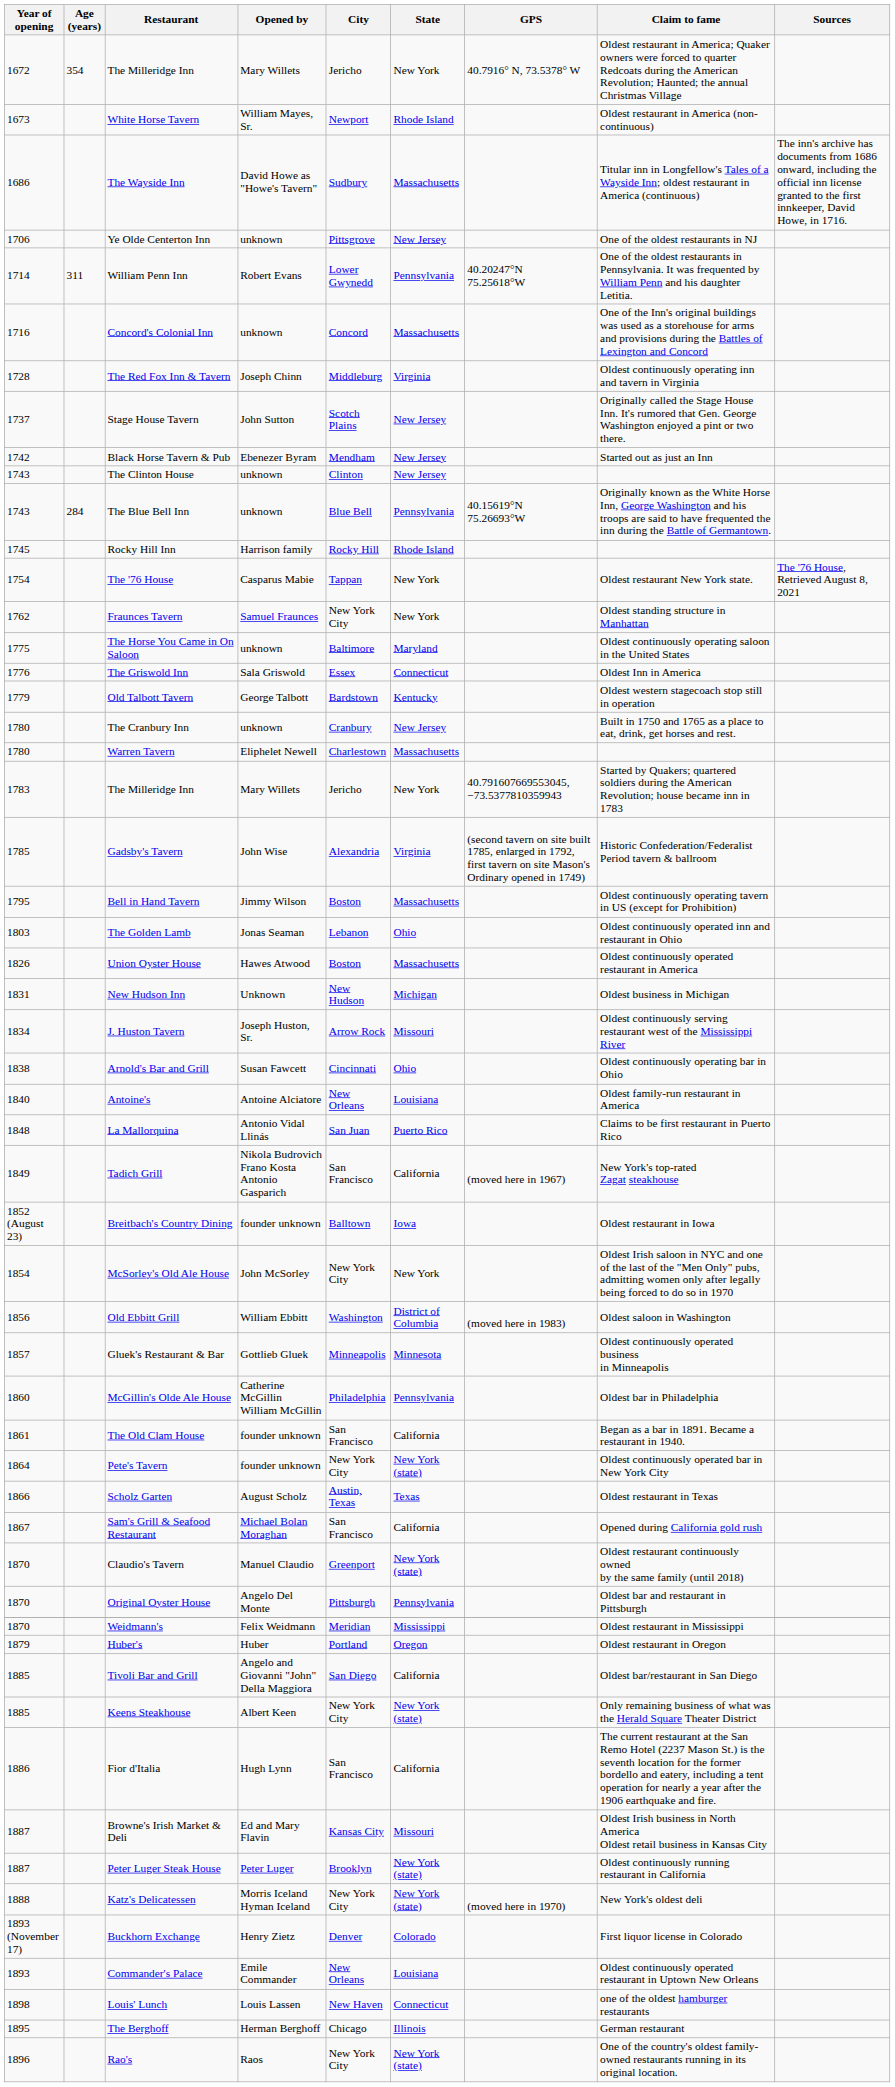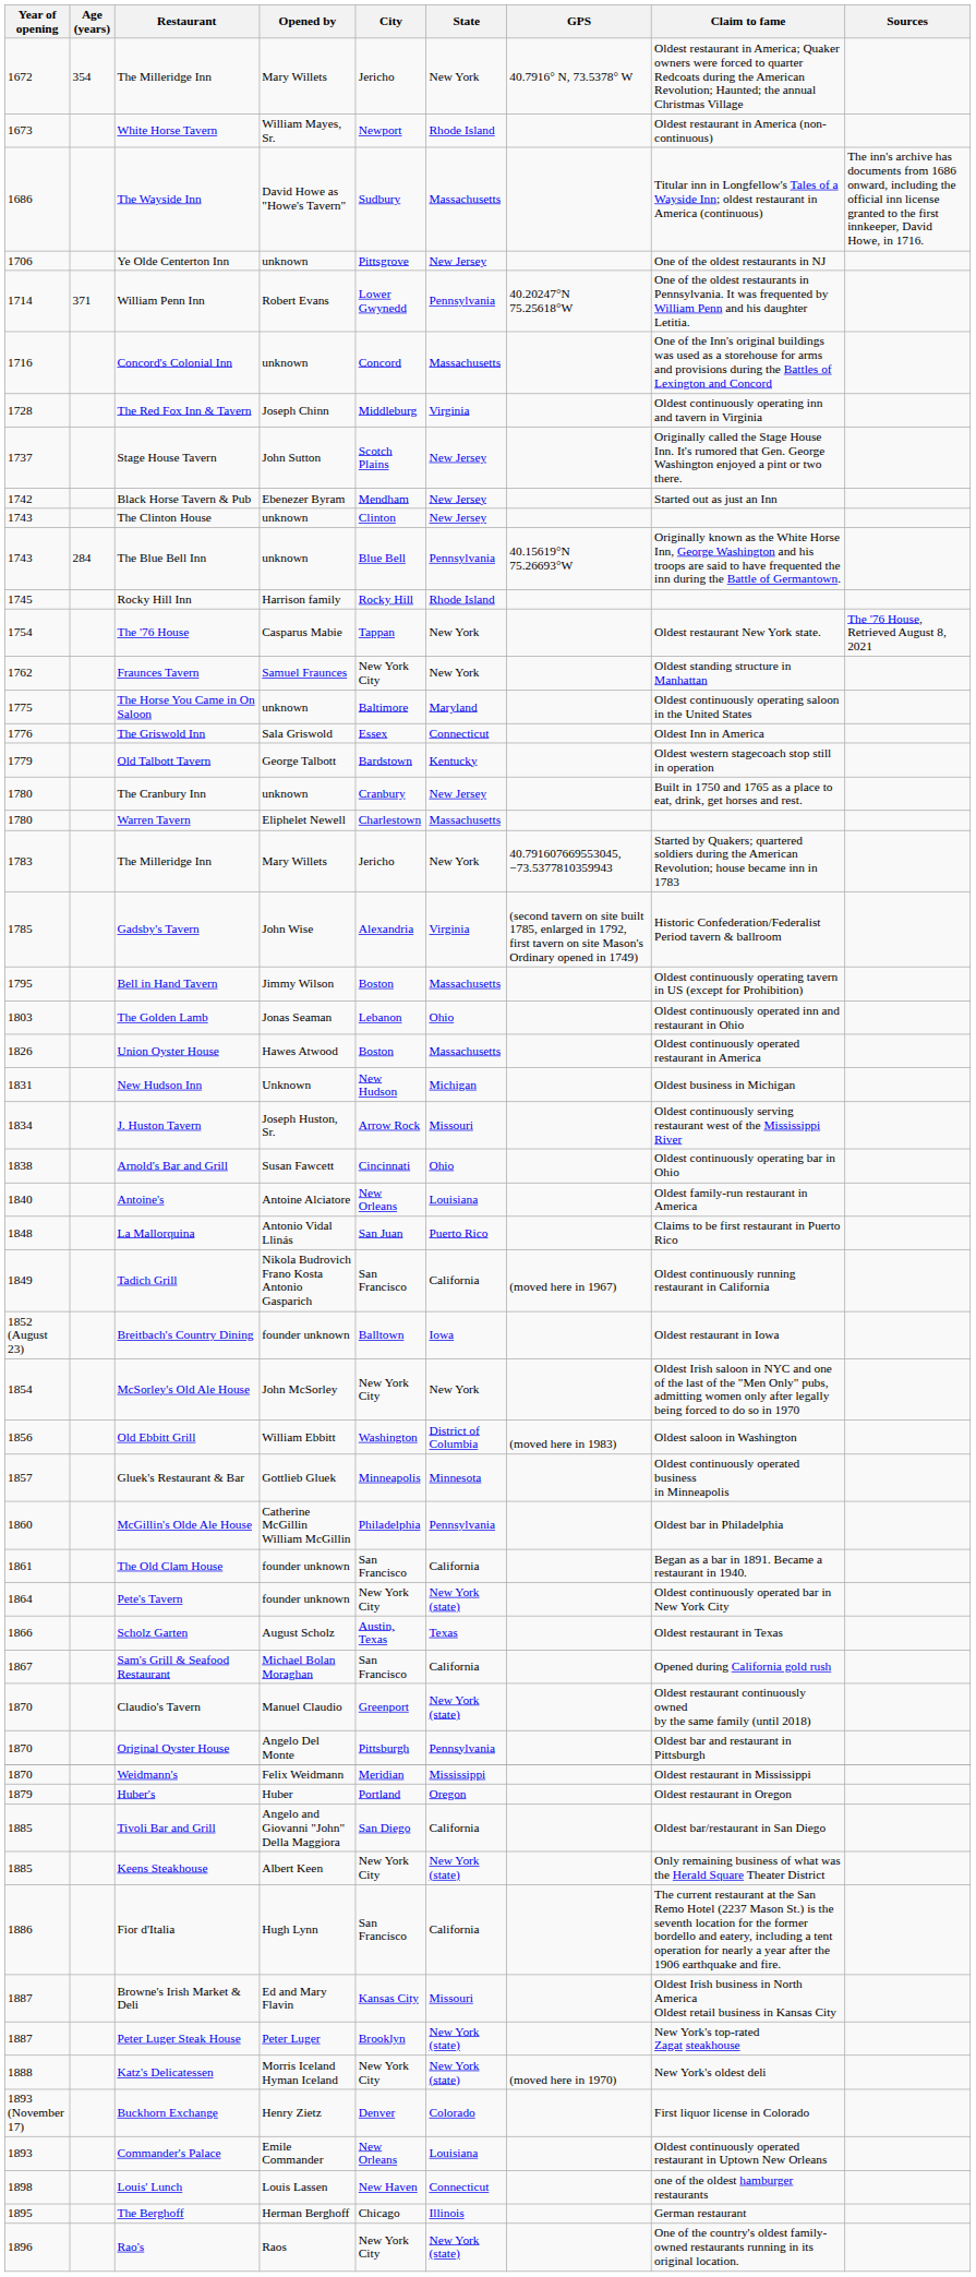William Penn Inn | Age (years): 311 -> 371
Tadich Grill | Claim to fame: New York's top-rated Zagat steakhouse -> Oldest continuously running restaurant in California
Peter Luger Steak House | Claim to fame: Oldest continuously running restaurant in California -> New York's top-rated Zagat steakhouse
